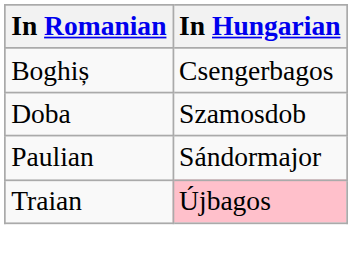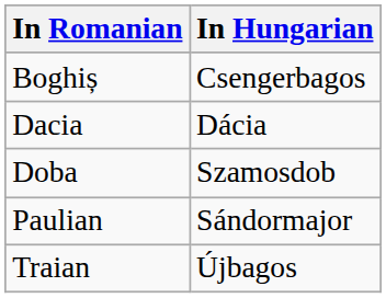+ row: Dacia | Dácia
Traian | In Hungarian: pink background -> no background
